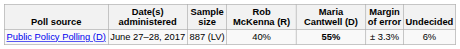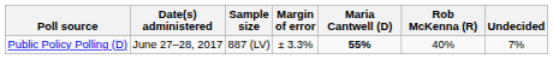columns swapped: Margin of error <-> Rob McKenna (R)
Public Policy Polling (D) | Undecided: 6% -> 7%
